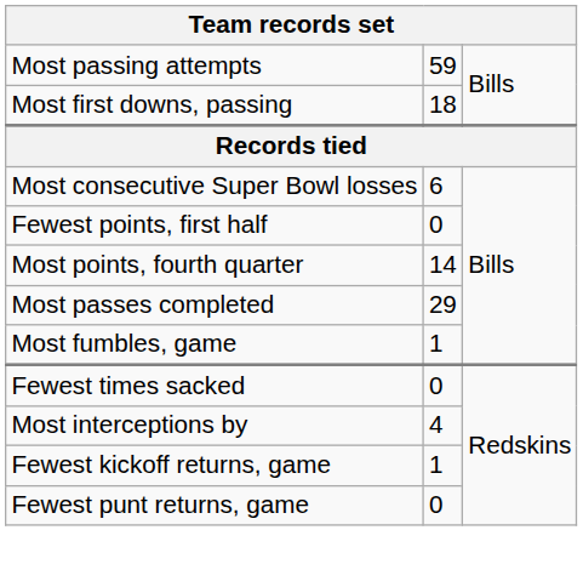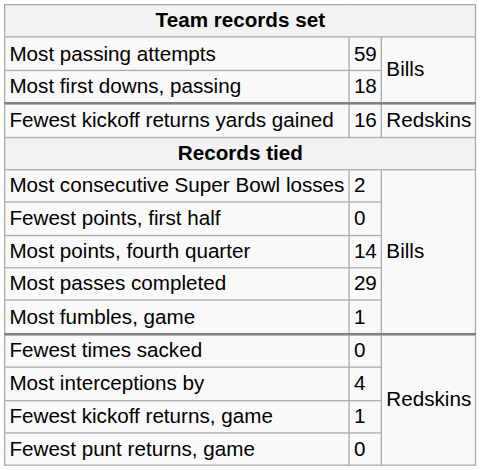+ row: Fewest kickoff returns yards gained | 16 | Redskins
Most consecutive Super Bowl losses | column 2: 6 -> 2
